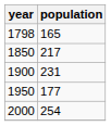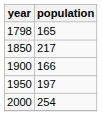1900 | population: 231 -> 166
1950 | population: 177 -> 197
